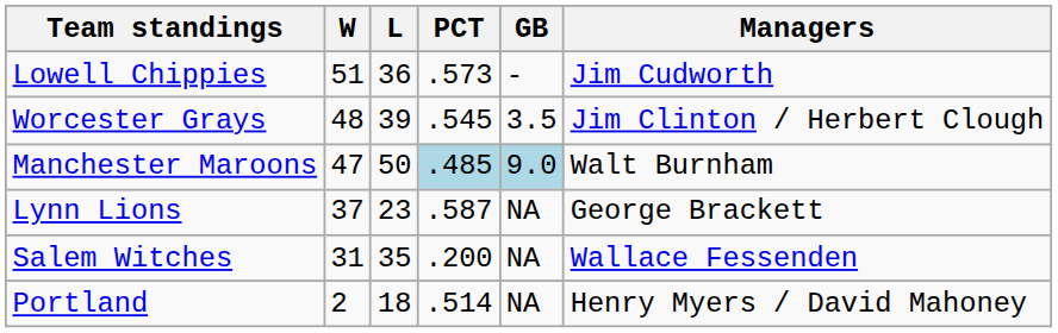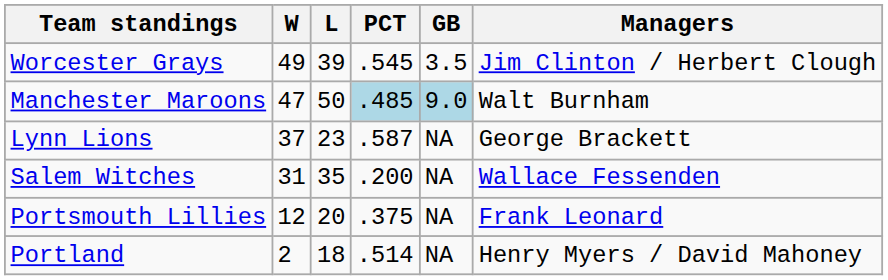- row: Lowell Chippies | 51 | 36 | .573 | - | Jim Cudworth
Worcester Grays | W: 48 -> 49
+ row: Portsmouth Lillies | 12 | 20 | .375 | NA | Frank Leonard
